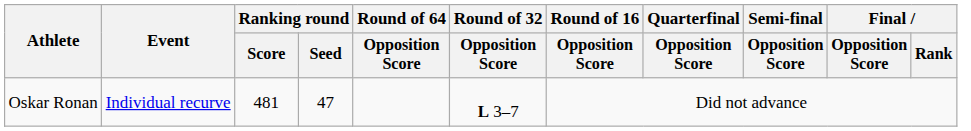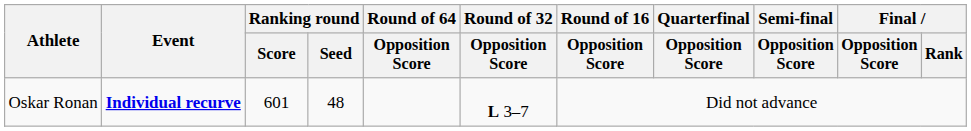Oskar Ronan | Event: normal -> bold
Oskar Ronan | Ranking round / Score: 481 -> 601
Oskar Ronan | Ranking round / Seed: 47 -> 48
